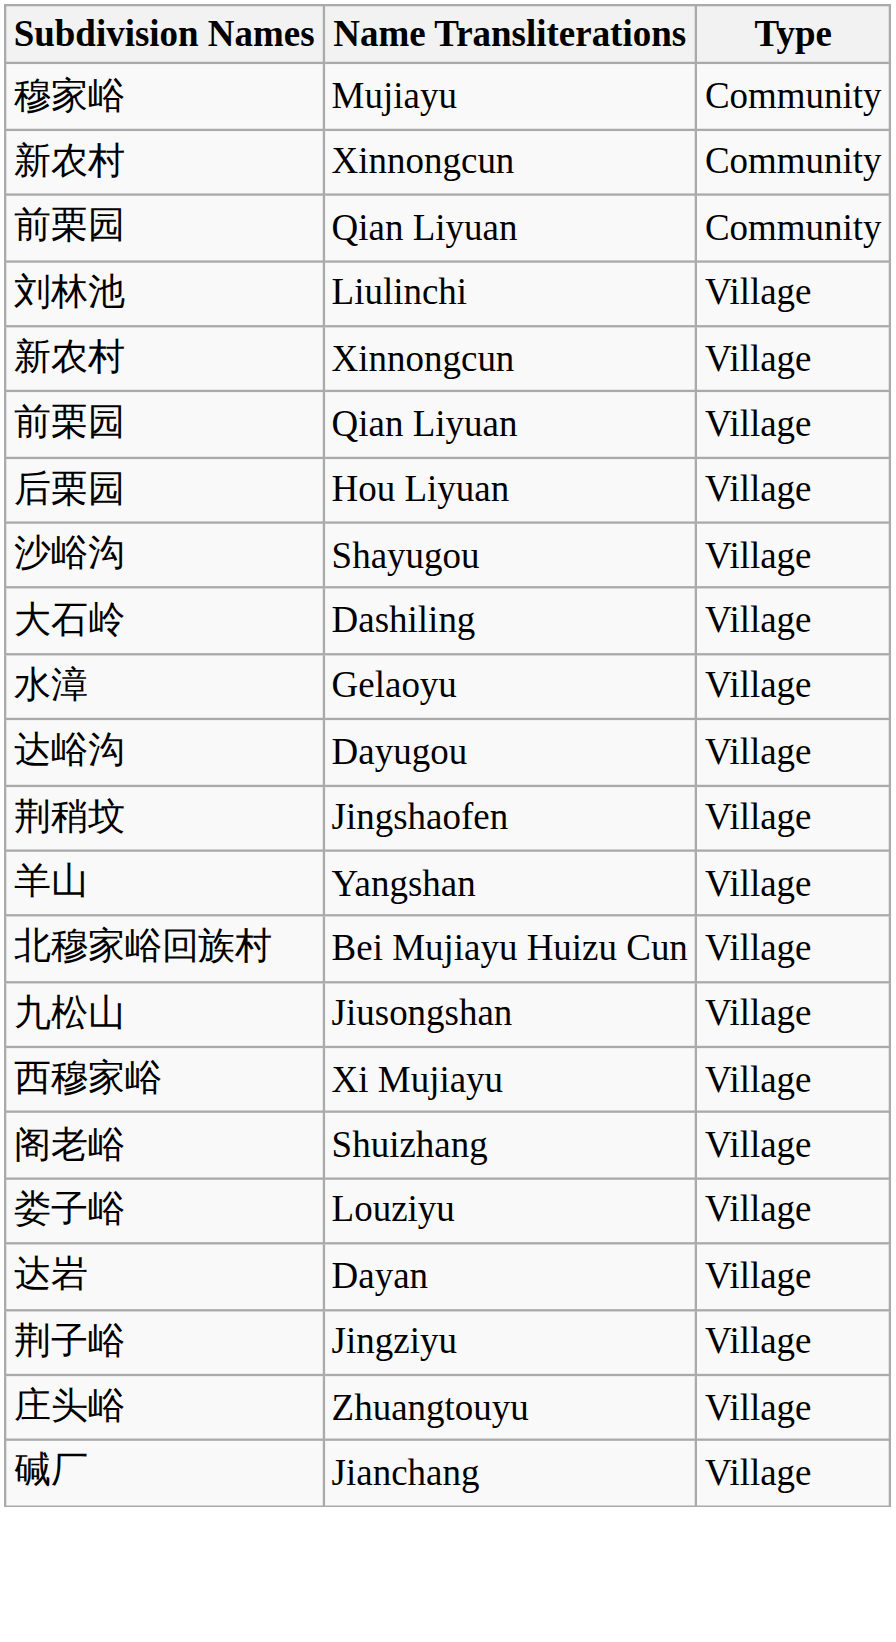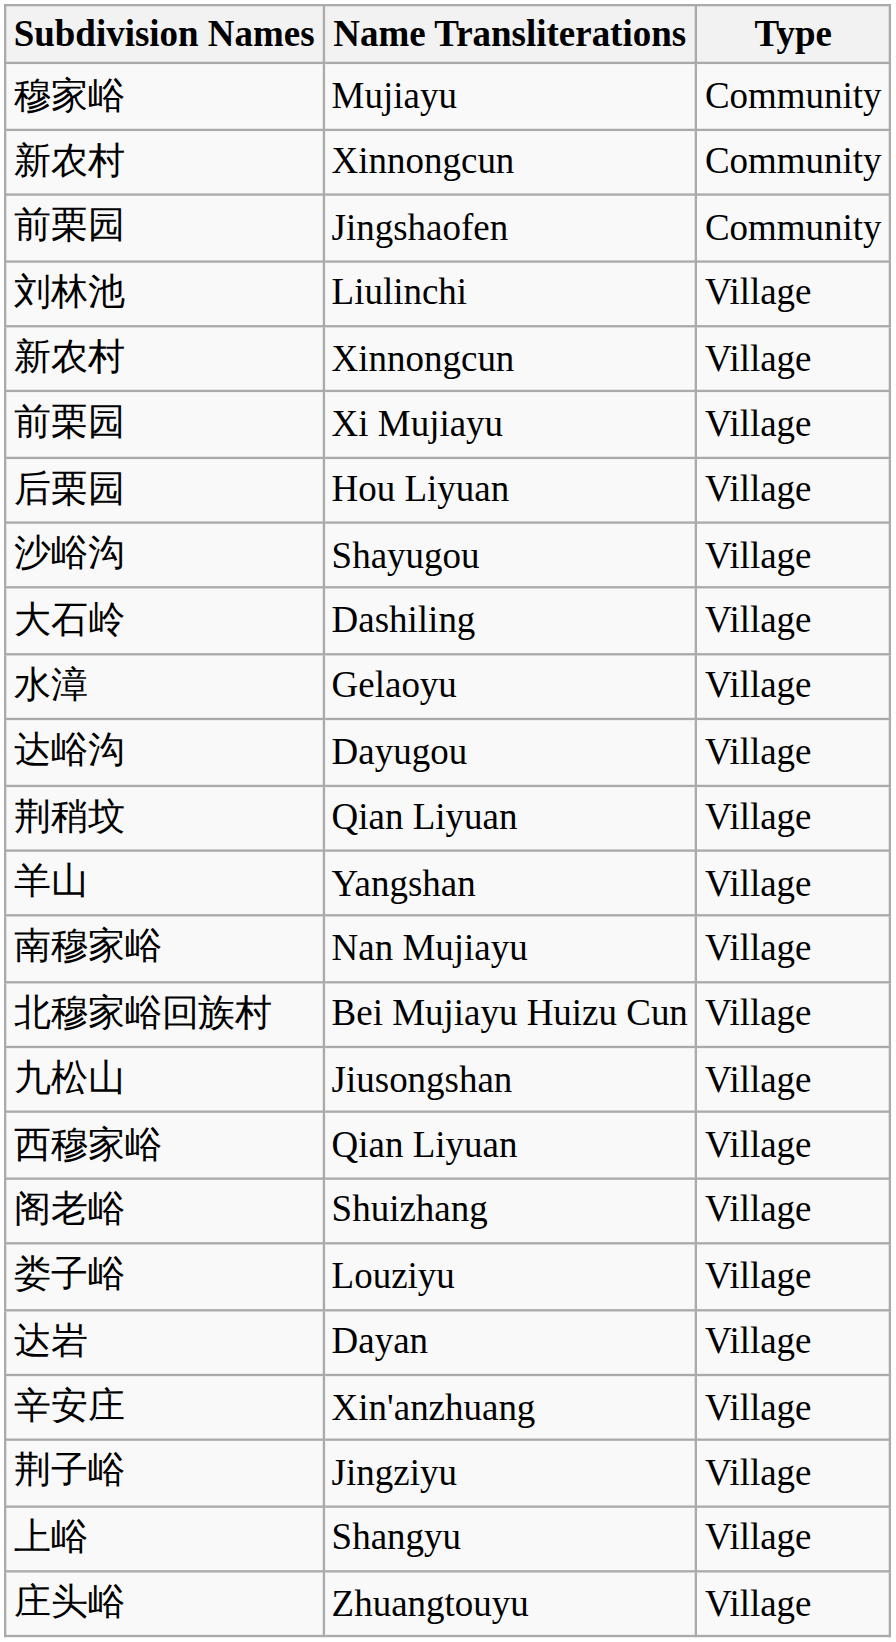前栗园 / Community | Name Transliterations: Qian Liyuan -> Jingshaofen
前栗园 / Village | Name Transliterations: Qian Liyuan -> Xi Mujiayu
荆稍坟 | Name Transliterations: Jingshaofen -> Qian Liyuan
+ row: 南穆家峪 | Nan Mujiayu | Village
西穆家峪 | Name Transliterations: Xi Mujiayu -> Qian Liyuan
+ row: 辛安庄 | Xin'anzhuang | Village
+ row: 上峪 | Shangyu | Village
- row: 碱厂 | Jianchang | Village
